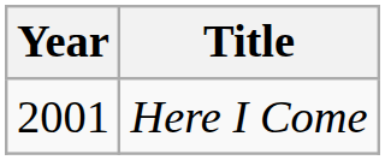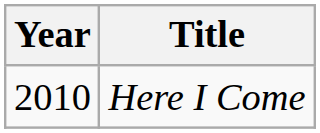Here I Come | Year: 2001 -> 2010
